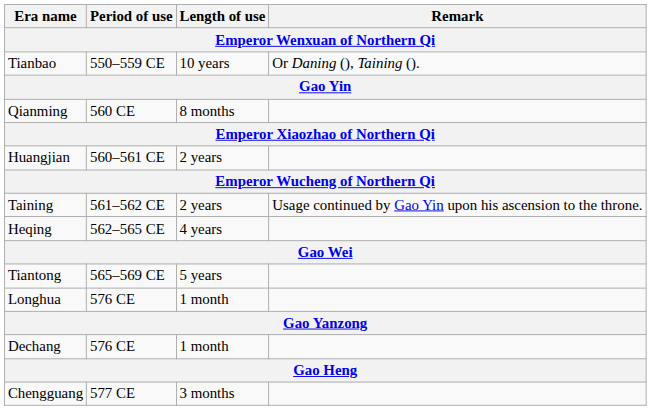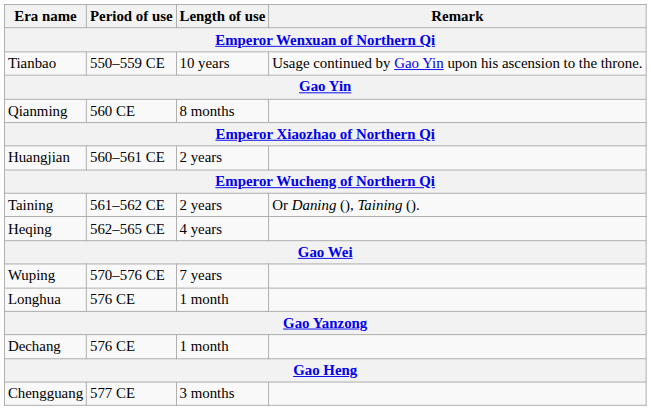Tianbao | Remark: Or Daning (), Taining (). -> Usage continued by Gao Yin upon his ascension to the throne.
Taining | Remark: Usage continued by Gao Yin upon his ascension to the throne. -> Or Daning (), Taining ().
- row: Tiantong | 565–569 CE | 5 years
+ row: Wuping | 570–576 CE | 7 years
